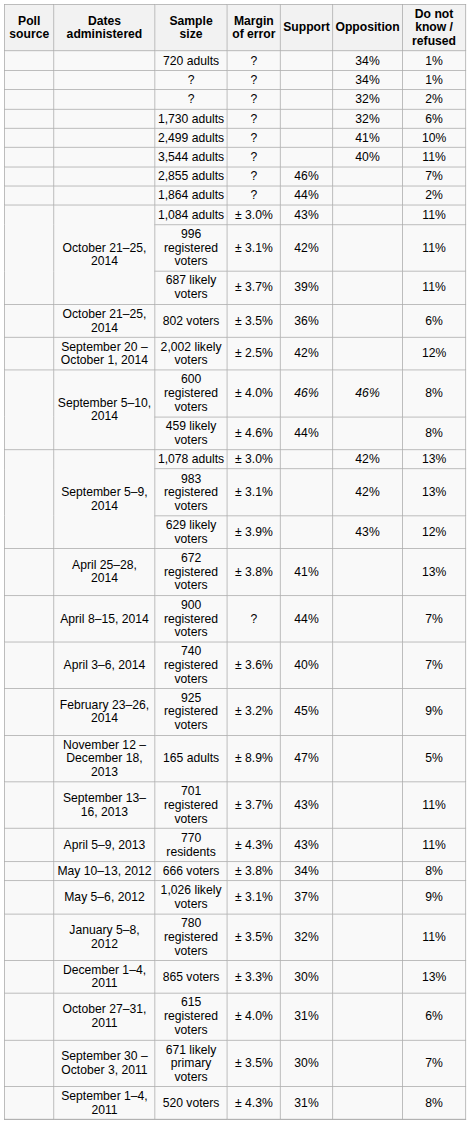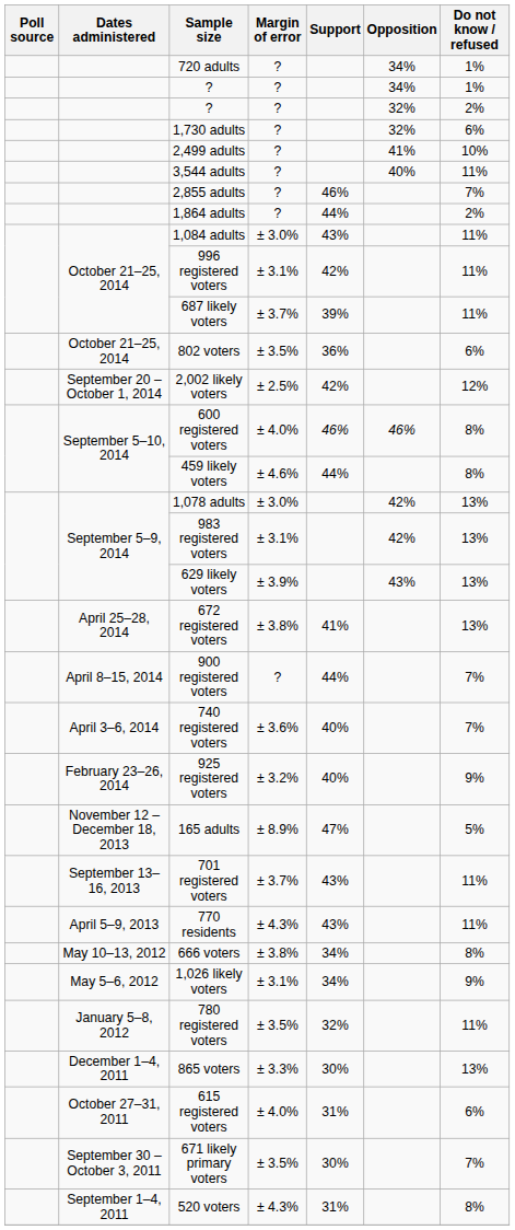629 likely voters | Do not know / refused: 12% -> 13%
925 registered voters | Support: 45% -> 40%
1,026 likely voters | Support: 37% -> 34%
